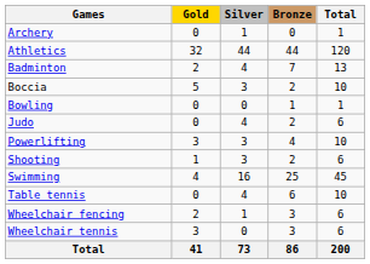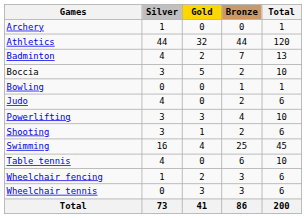columns swapped: Gold <-> Silver
